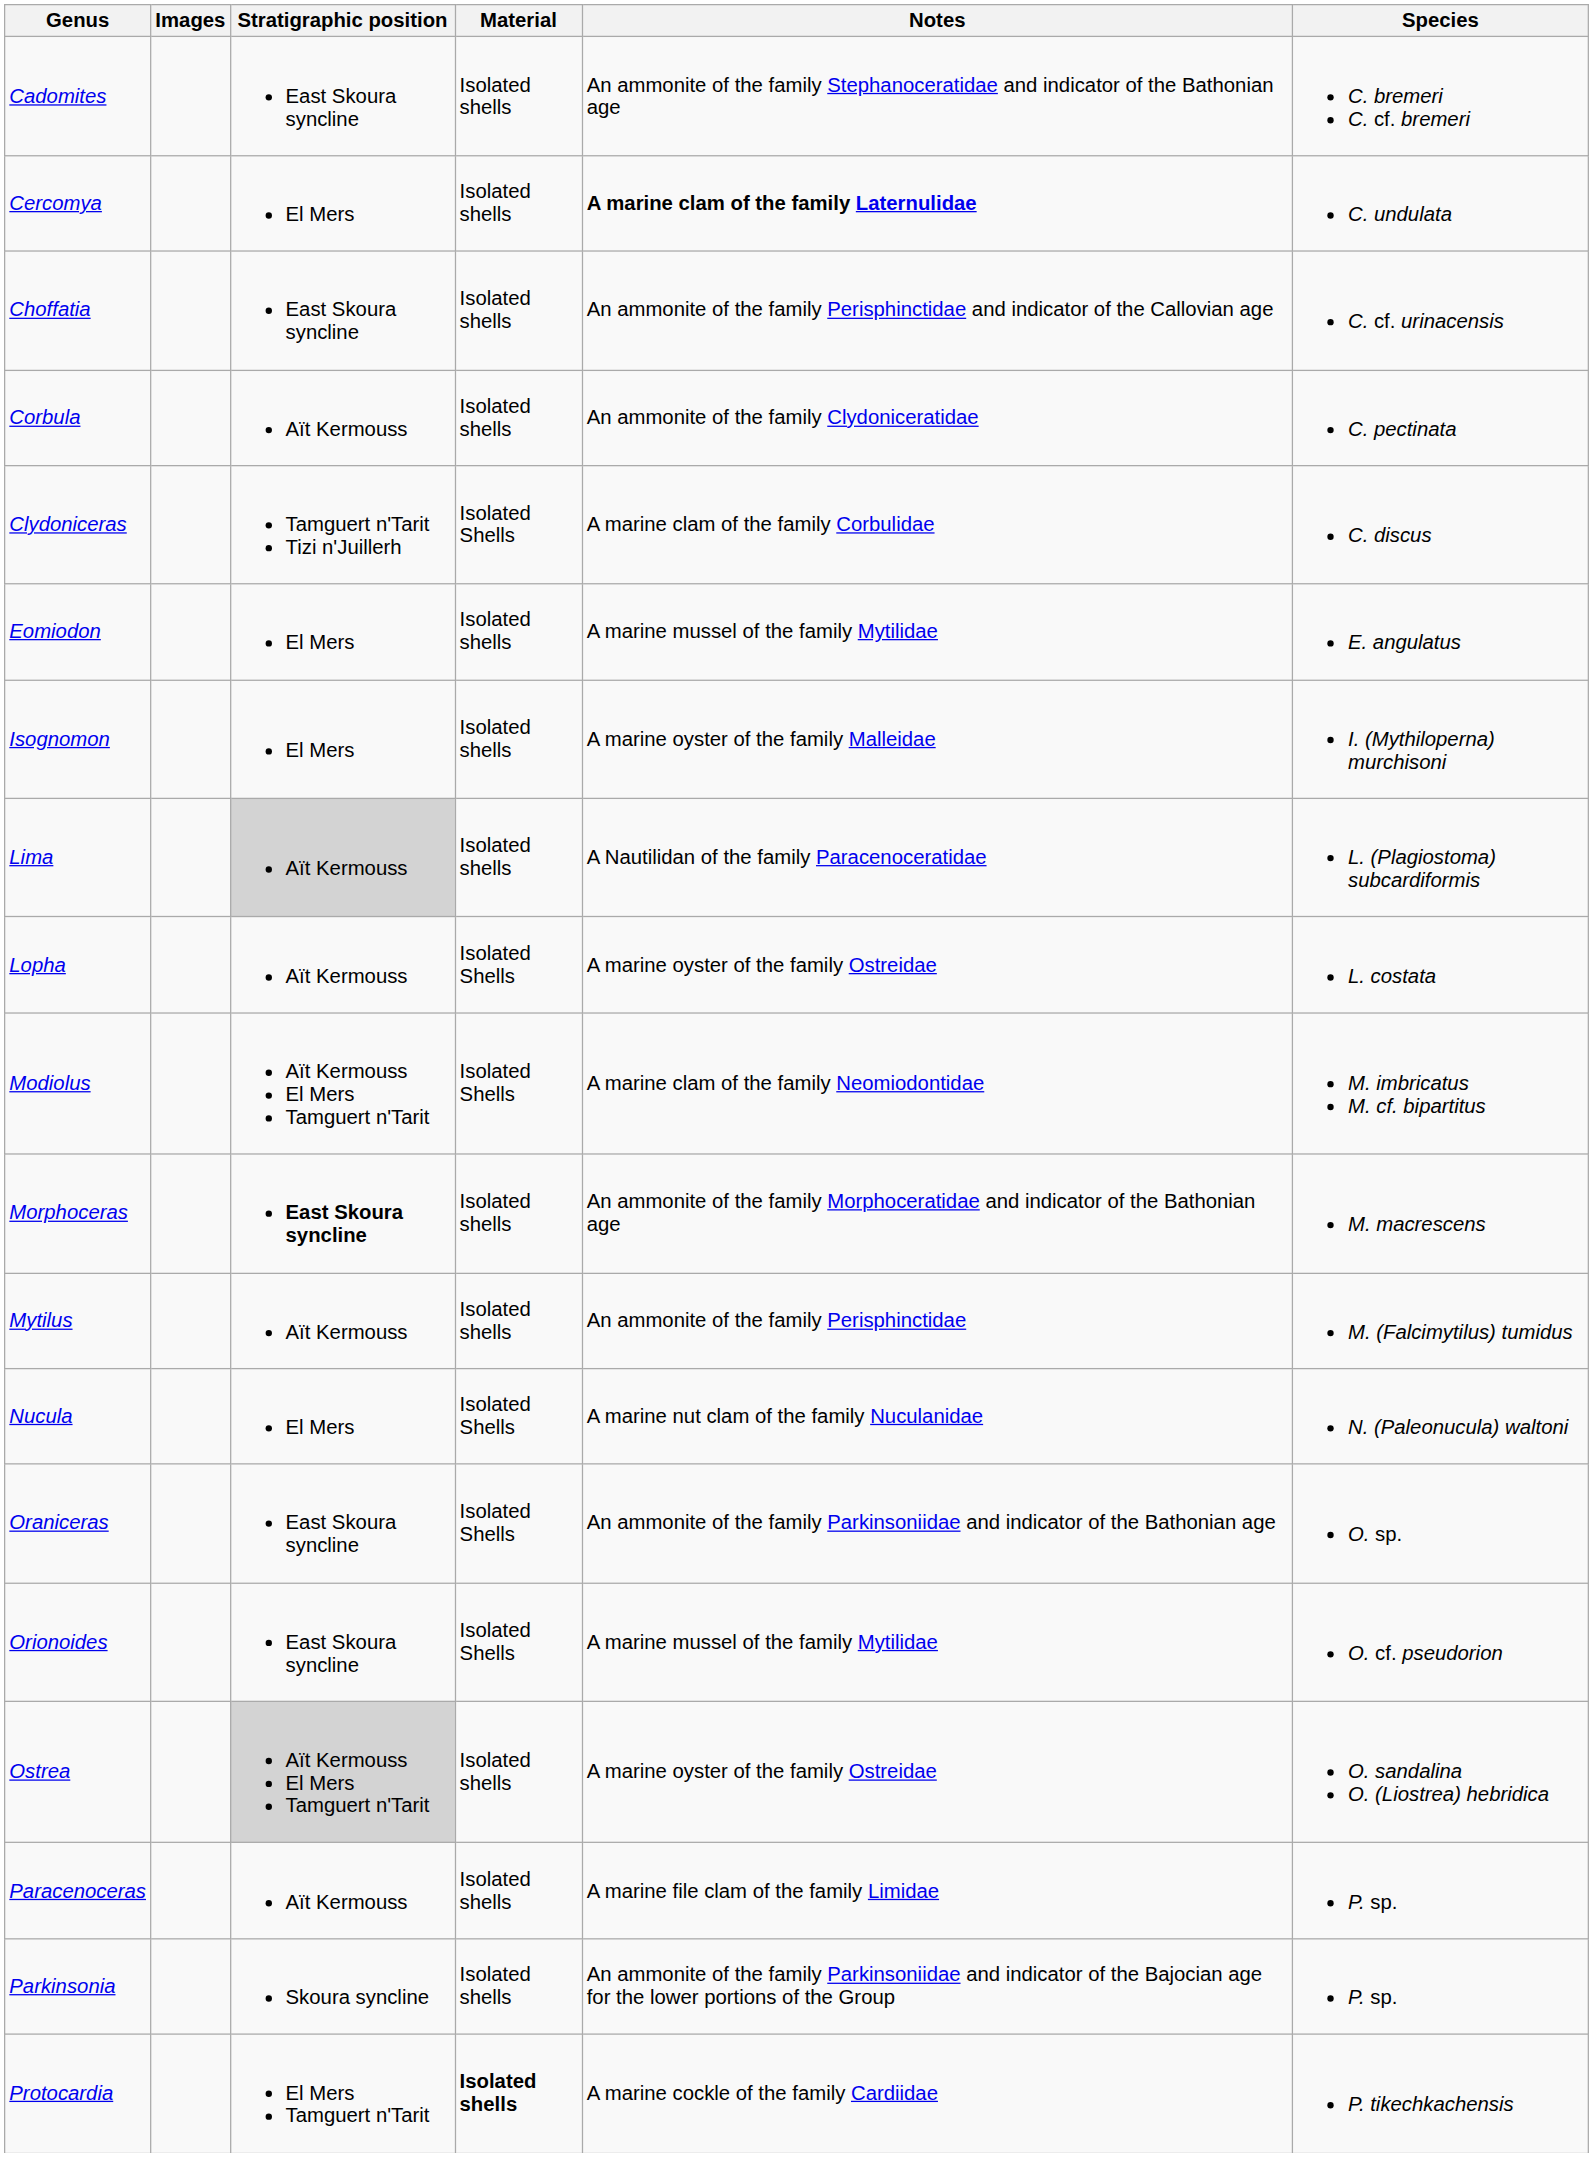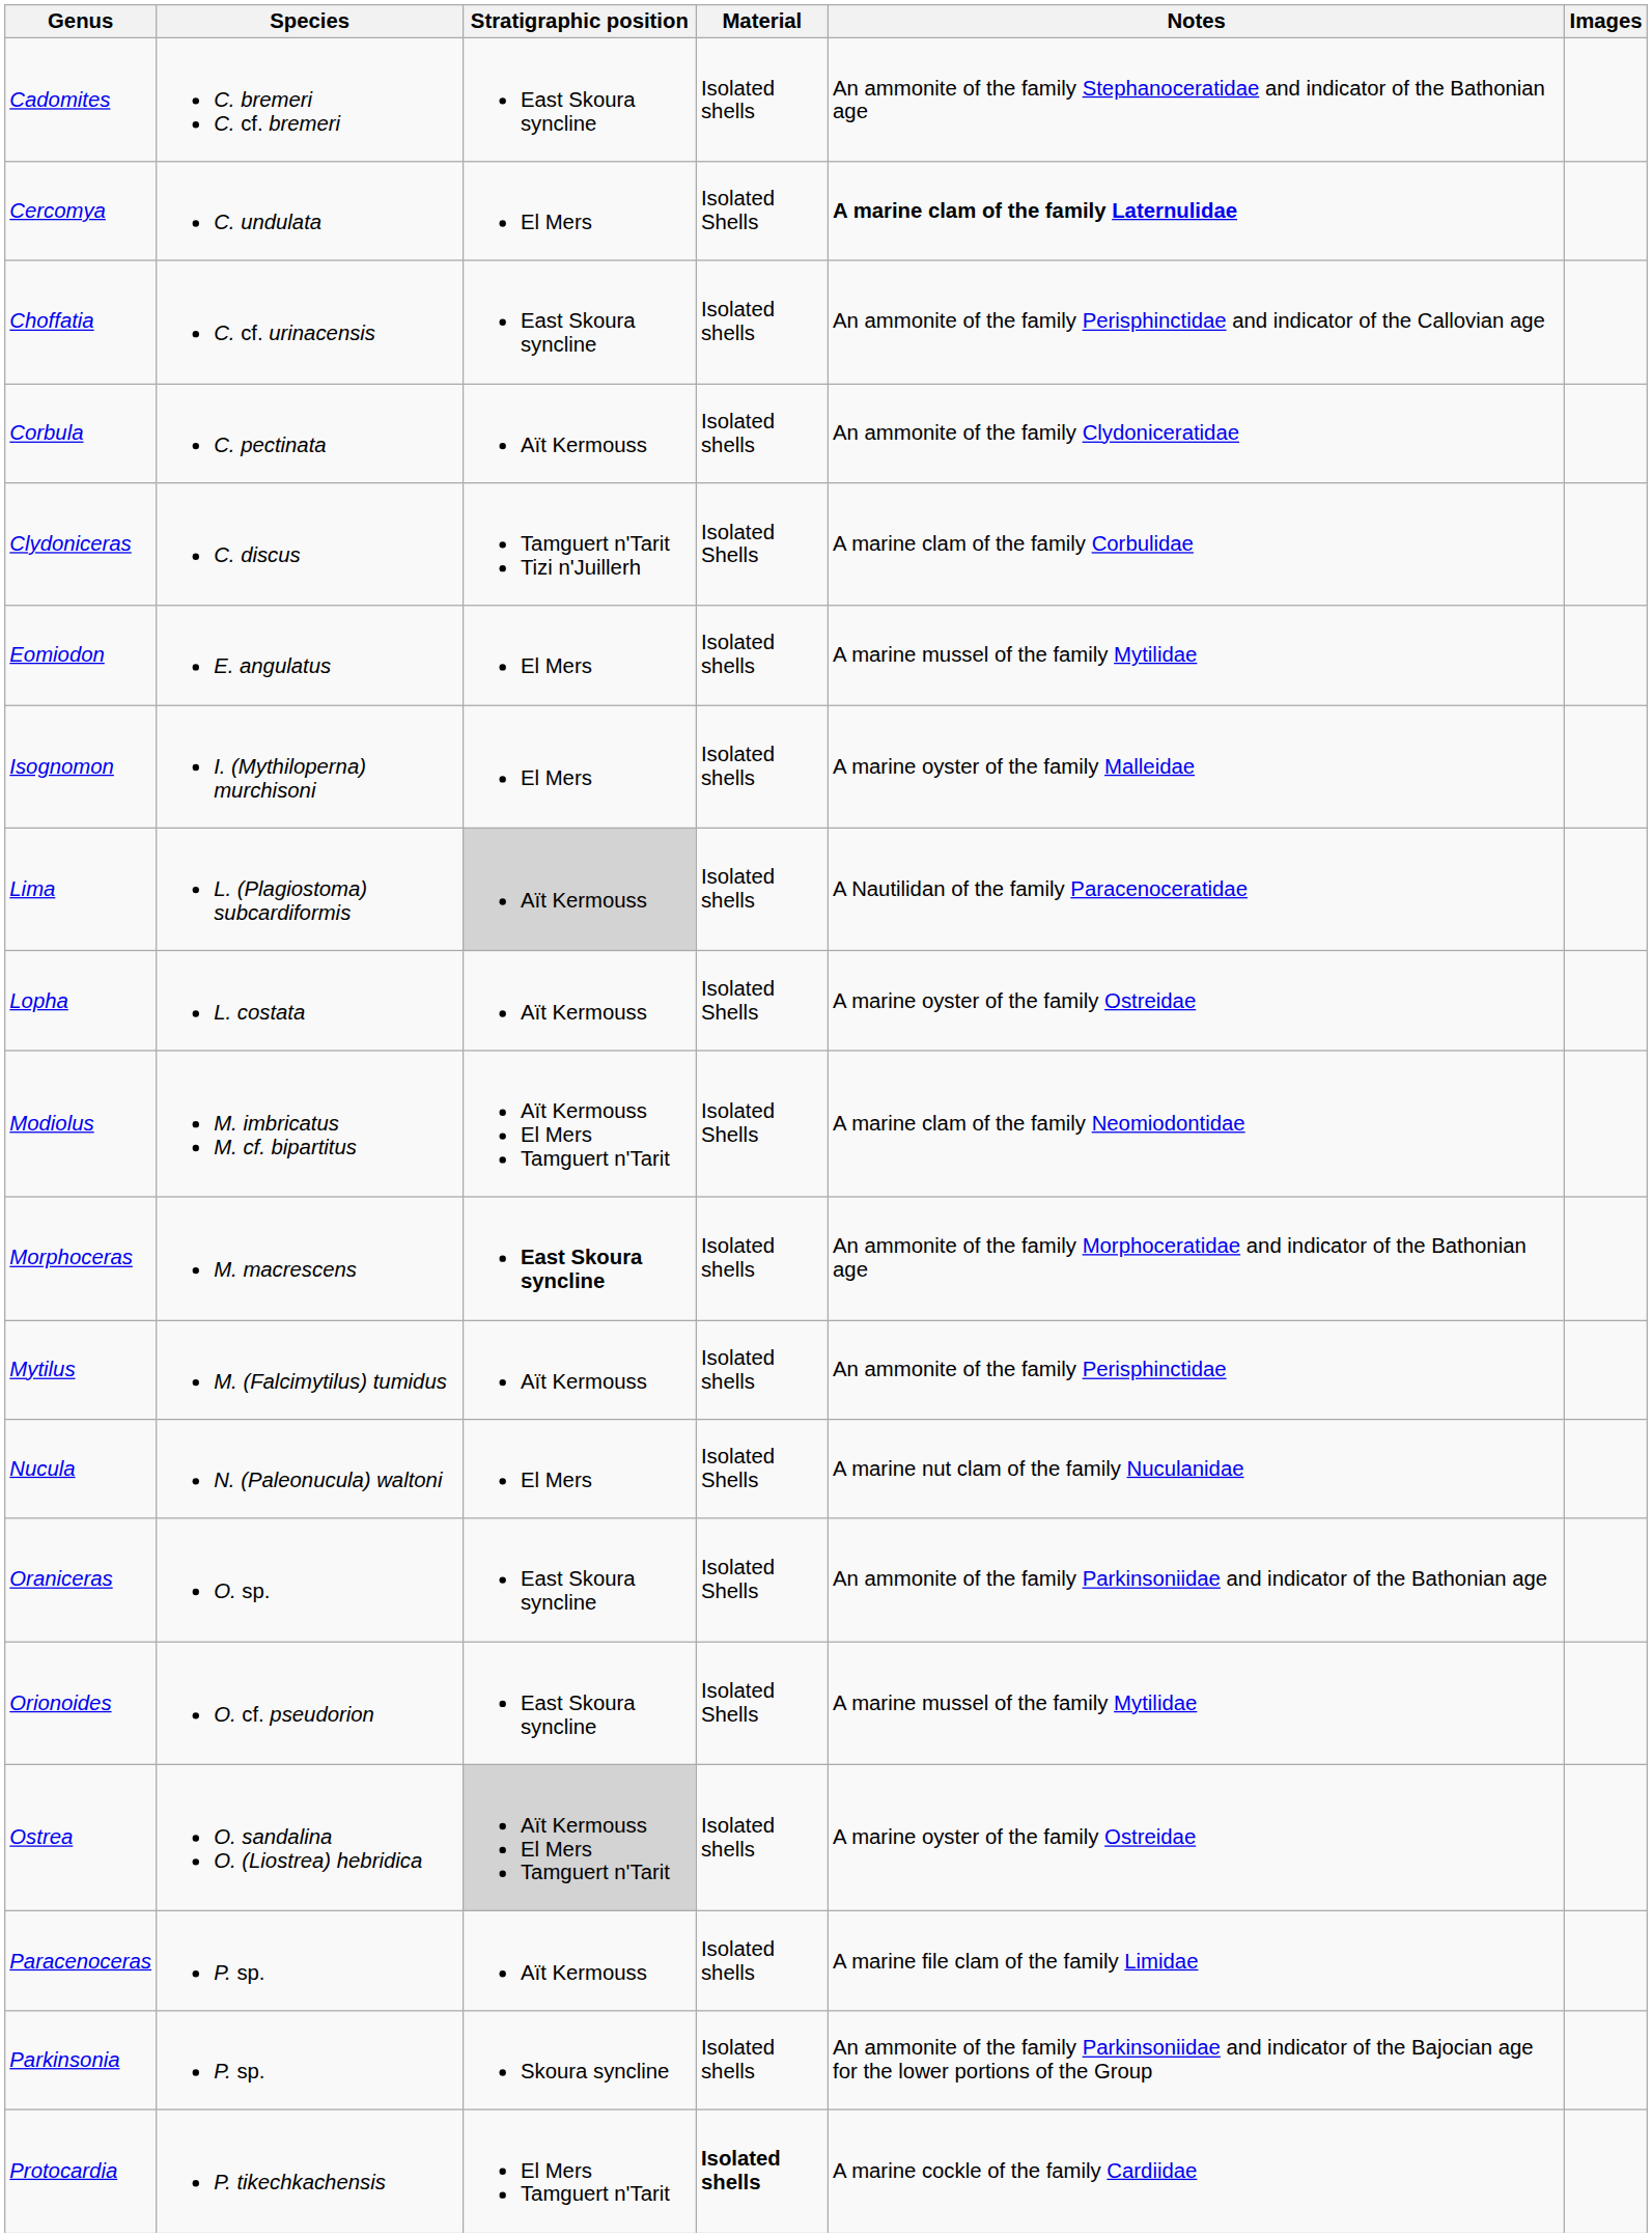columns swapped: Species <-> Images
Cercomya | Material: Isolated shells -> Isolated Shells
